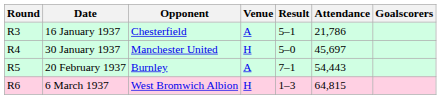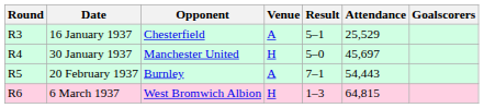16 January 1937 | Attendance: 21,786 -> 25,529
